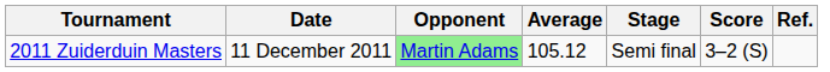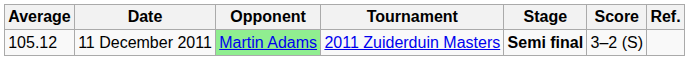columns swapped: Average <-> Tournament
11 December 2011 | Stage: normal -> bold
